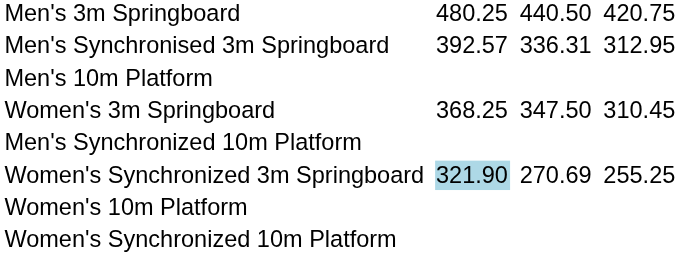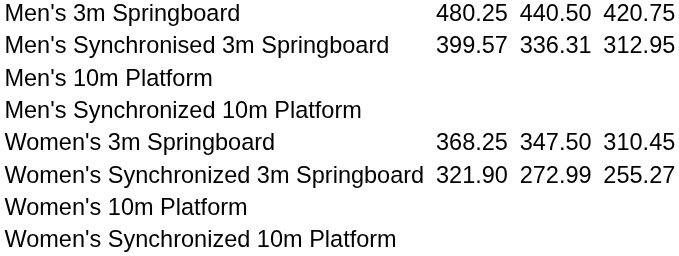Men's Synchronised 3m Springboard | column 3: 392.57 -> 399.57
rows swapped: Men's Synchronized 10m Platform <-> Women's 3m Springboard
Women's Synchronized 3m Springboard | column 3: lightblue background -> no background
Women's Synchronized 3m Springboard | column 5: 270.69 -> 272.99
Women's Synchronized 3m Springboard | column 7: 255.25 -> 255.27
